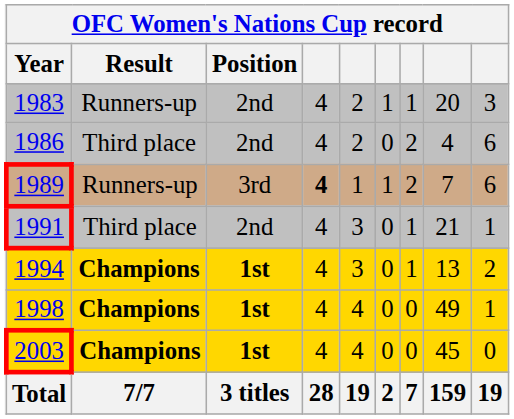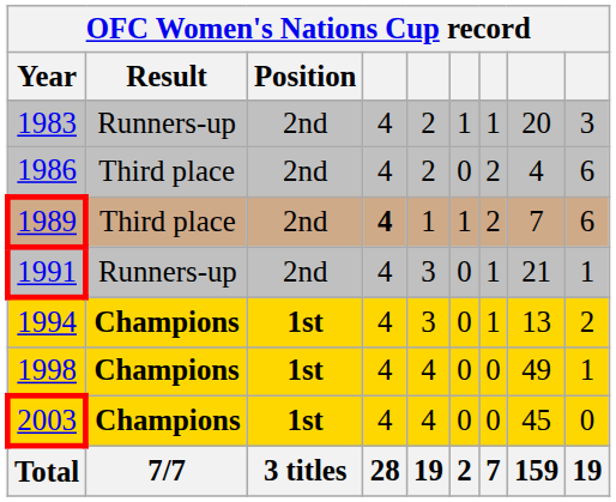1989 | Result: Runners-up -> Third place
1989 | Position: 3rd -> 2nd
1991 | Result: Third place -> Runners-up
